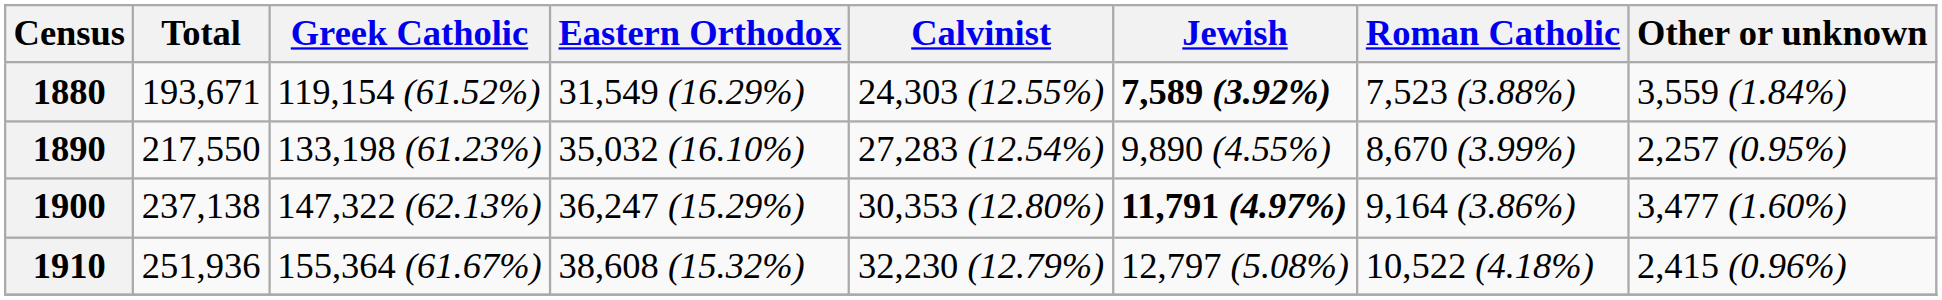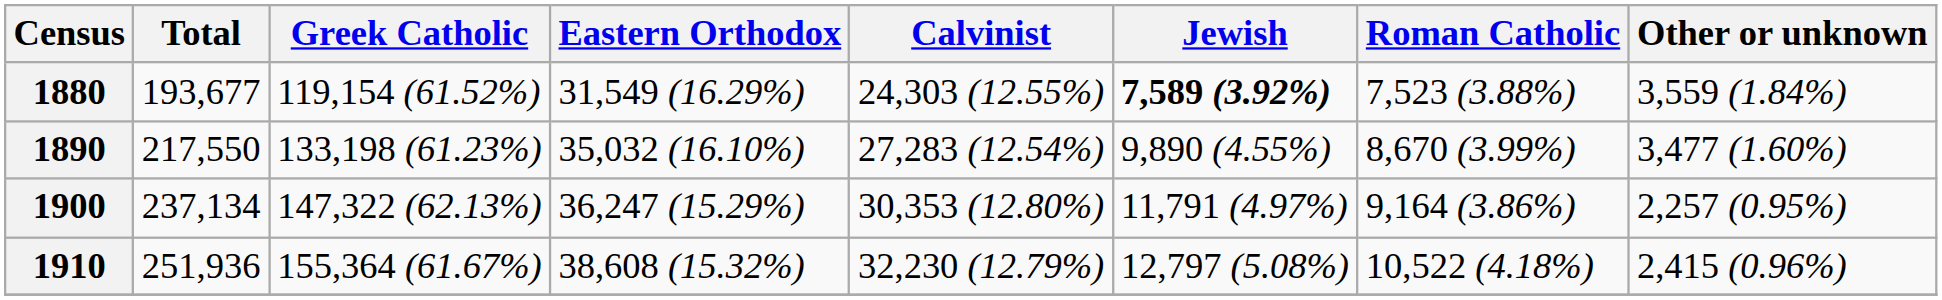1880 | Total: 193,671 -> 193,677
1890 | Other or unknown: 2,257 (0.95%) -> 3,477 (1.60%)
1900 | Total: 237,138 -> 237,134
1900 | Jewish: bold -> normal
1900 | Other or unknown: 3,477 (1.60%) -> 2,257 (0.95%)
